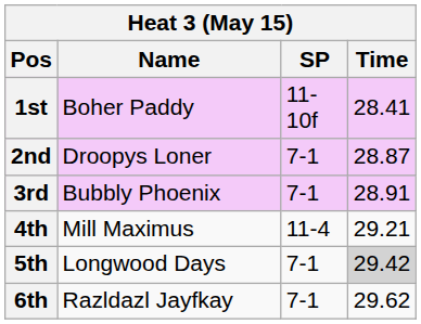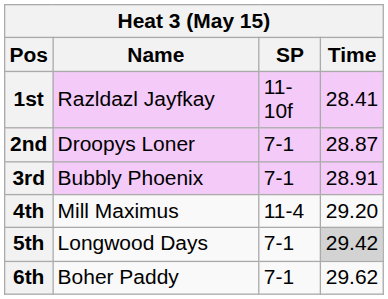1st | Name: Boher Paddy -> Razldazl Jayfkay
4th | Time: 29.21 -> 29.20
6th | Name: Razldazl Jayfkay -> Boher Paddy
